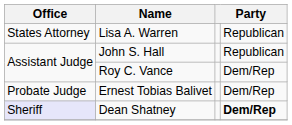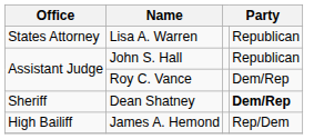- row: Probate Judge | Ernest Tobias Balivet | Dem/Rep
Dean Shatney | Office: lavender background -> no background
+ row: High Bailiff | James A. Hemond | Rep/Dem
